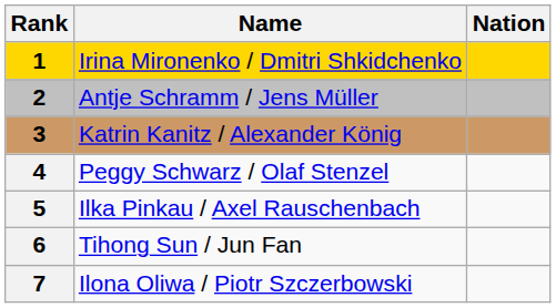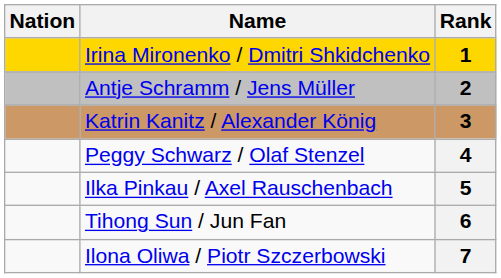columns swapped: Rank <-> Nation
